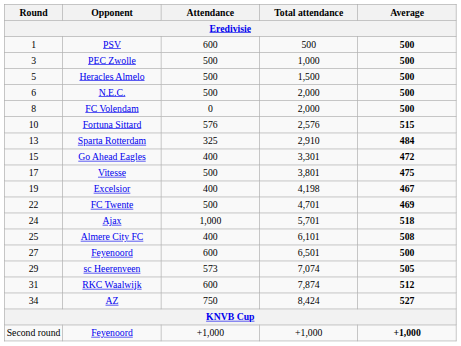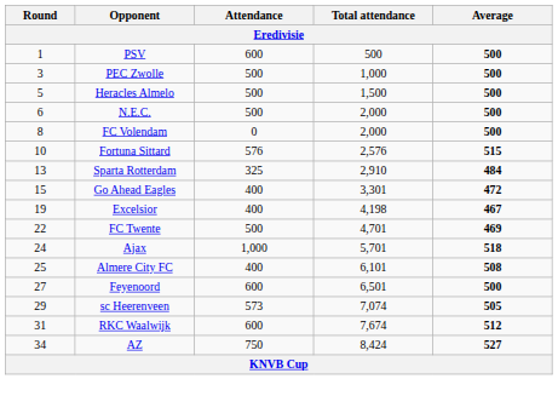- row: 17 | Vitesse | 500 | 3,801 | 475
RKC Waalwijk | Total attendance: 7,874 -> 7,674
- row: Second round | Feyenoord | +1,000 | +1,000 | +1,000
